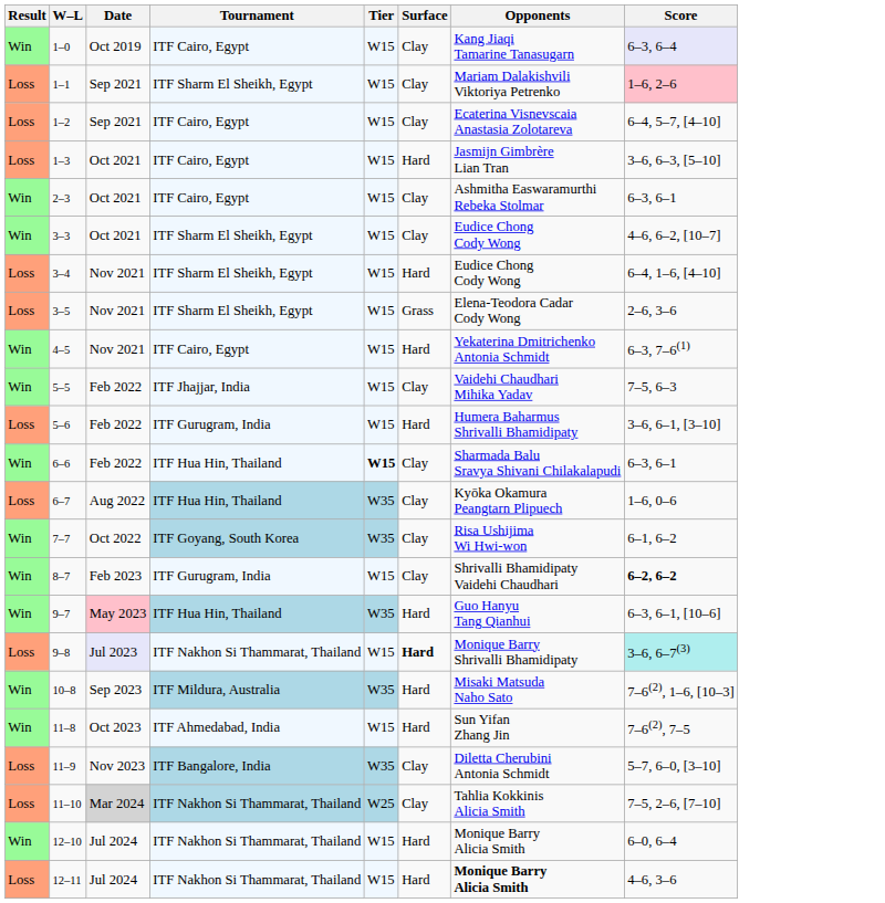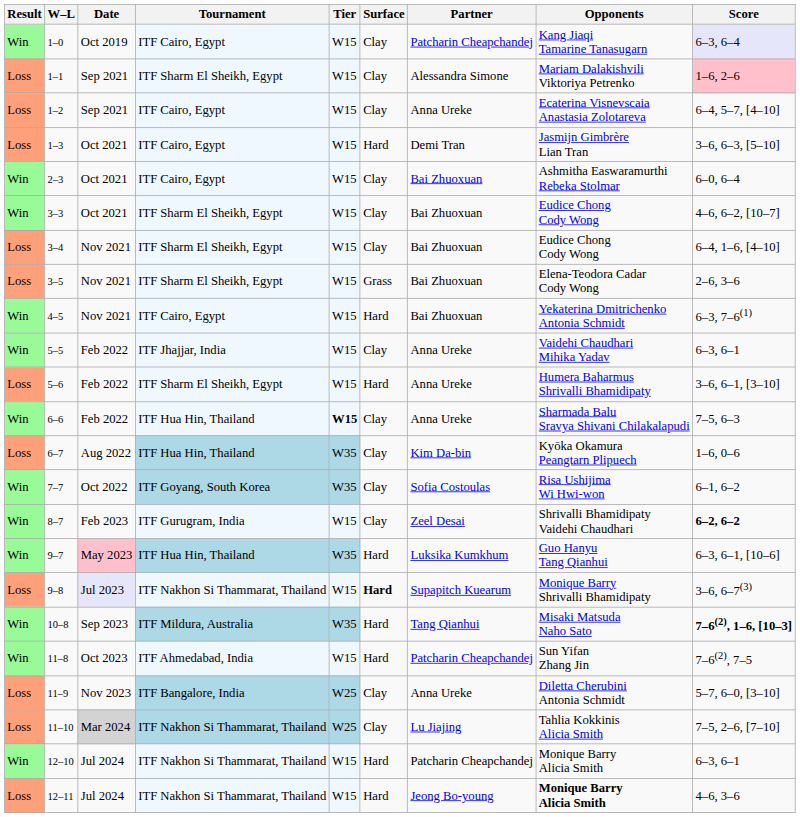+ column: Partner | Patcharin Cheapchandej | Alessandra Simone | Anna Ureke | Demi Tran | Bai Zhuoxuan | Bai Zhuoxuan | Bai Zhuoxuan | Bai Zhuoxuan | Bai Zhuoxuan | Anna Ureke | Anna Ureke | Anna Ureke | Kim Da-bin | Sofia Costoulas | Zeel Desai | Luksika Kumkhum | Supapitch Kuearum | Tang Qianhui | Patcharin Cheapchandej | Anna Ureke | Lu Jiajing | Patcharin Cheapchandej | Jeong Bo-young
2–3 | Score: 6–3, 6–1 -> 6–0, 6–4
3–4 | Surface: Hard -> Clay
5–5 | Score: 7–5, 6–3 -> 6–3, 6–1
5–6 | Tournament: ITF Gurugram, India -> ITF Sharm El Sheikh, Egypt
6–6 | Score: 6–3, 6–1 -> 7–5, 6–3
9–8 | Score: paleturquoise background -> no background
10–8 | Score: normal -> bold
11–9 | Tier: W35 -> W25
12–10 | Score: 6–0, 6–4 -> 6–3, 6–1
